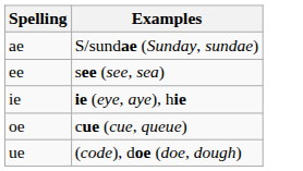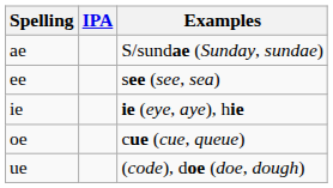+ column: IPA
